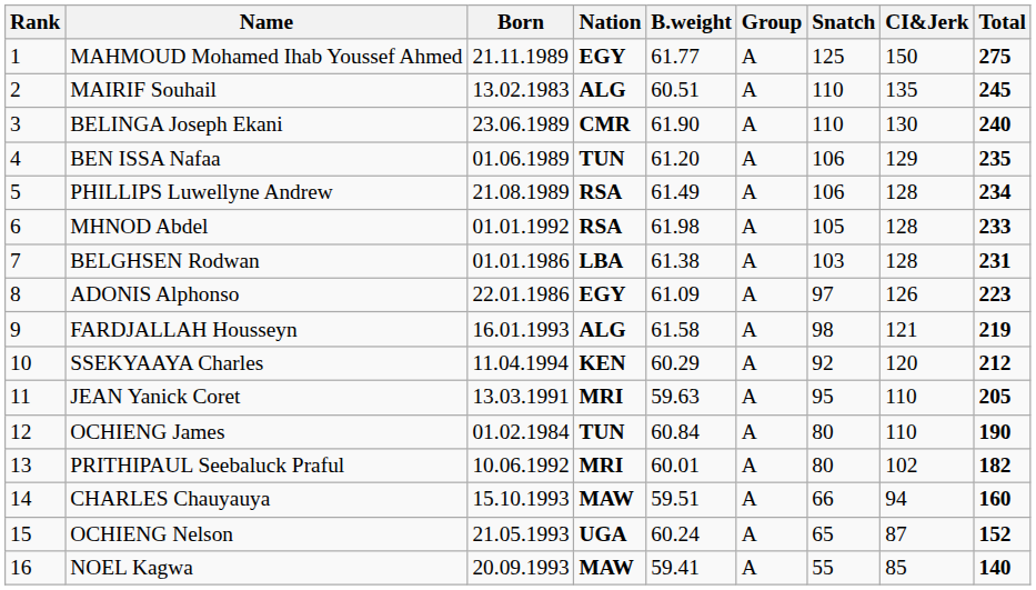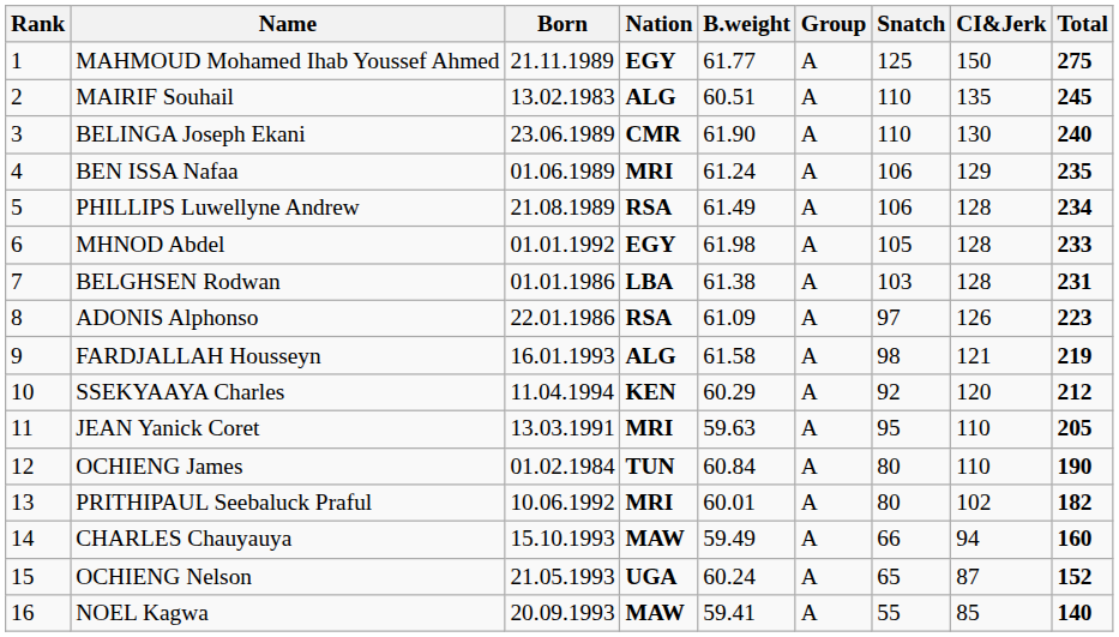BEN ISSA Nafaa | Nation: TUN -> MRI
BEN ISSA Nafaa | B.weight: 61.20 -> 61.24
MHNOD Abdel | Nation: RSA -> EGY
ADONIS Alphonso | Nation: EGY -> RSA
CHARLES Chauyauya | B.weight: 59.51 -> 59.49
